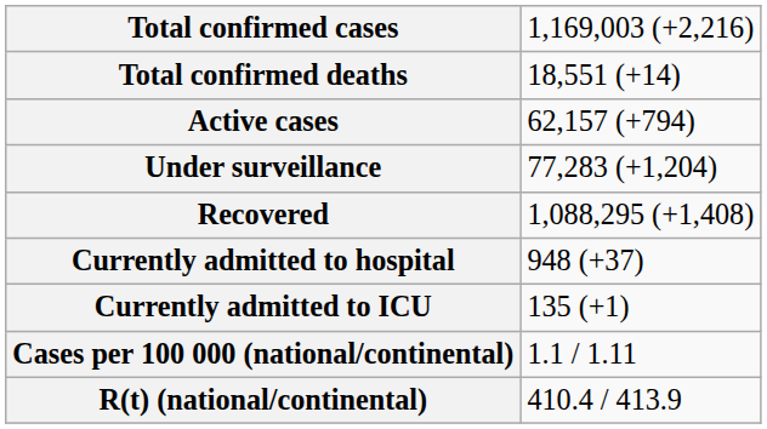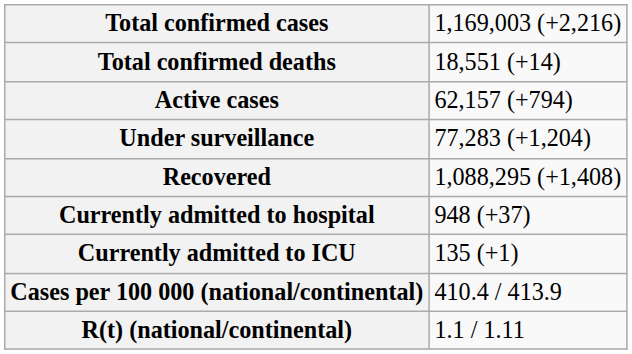Cases per 100 000 (national/continental) | column 2: 1.1 / 1.11 -> 410.4 / 413.9
R(t) (national/continental) | column 2: 410.4 / 413.9 -> 1.1 / 1.11
